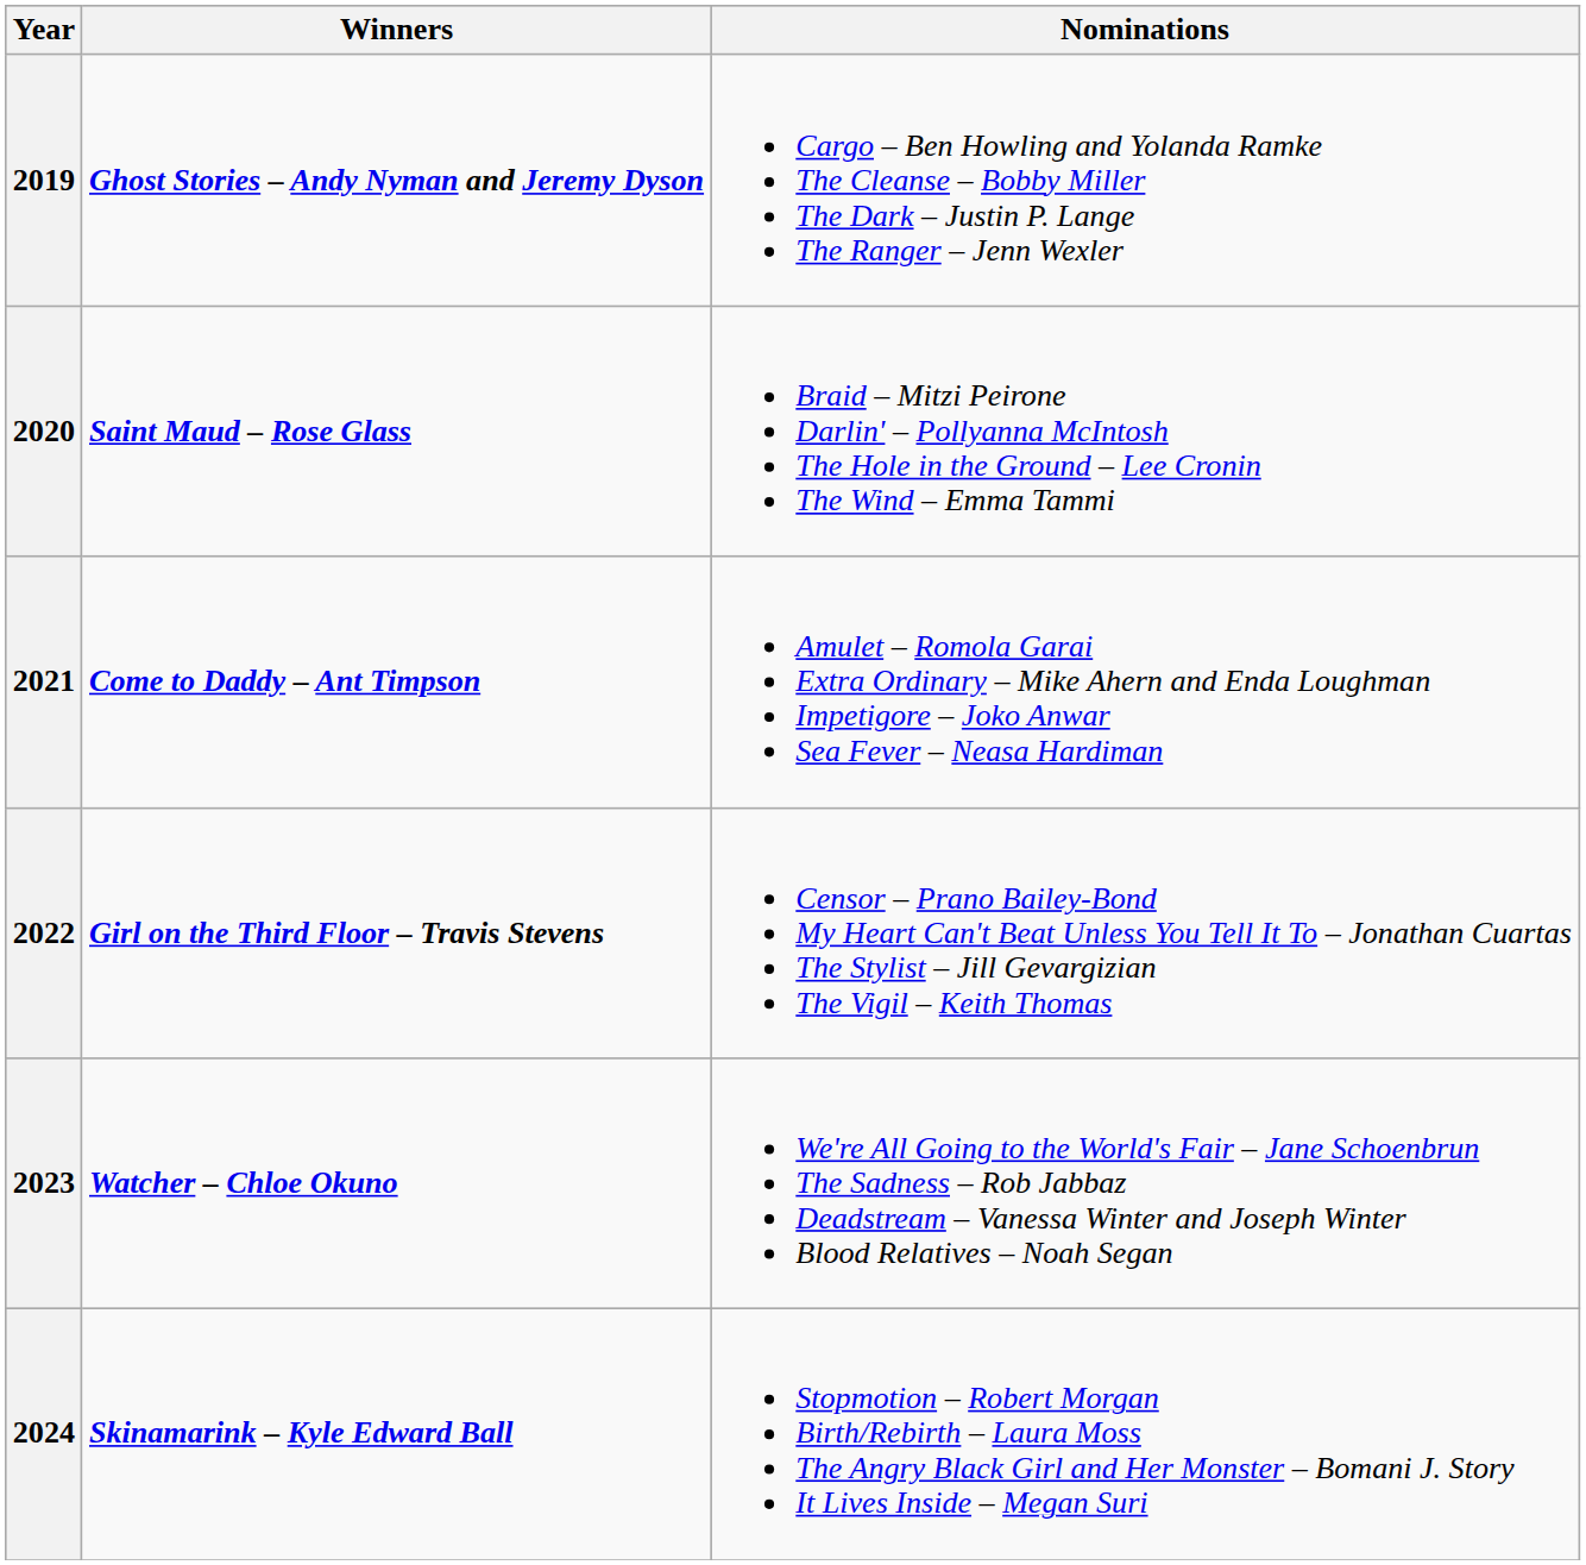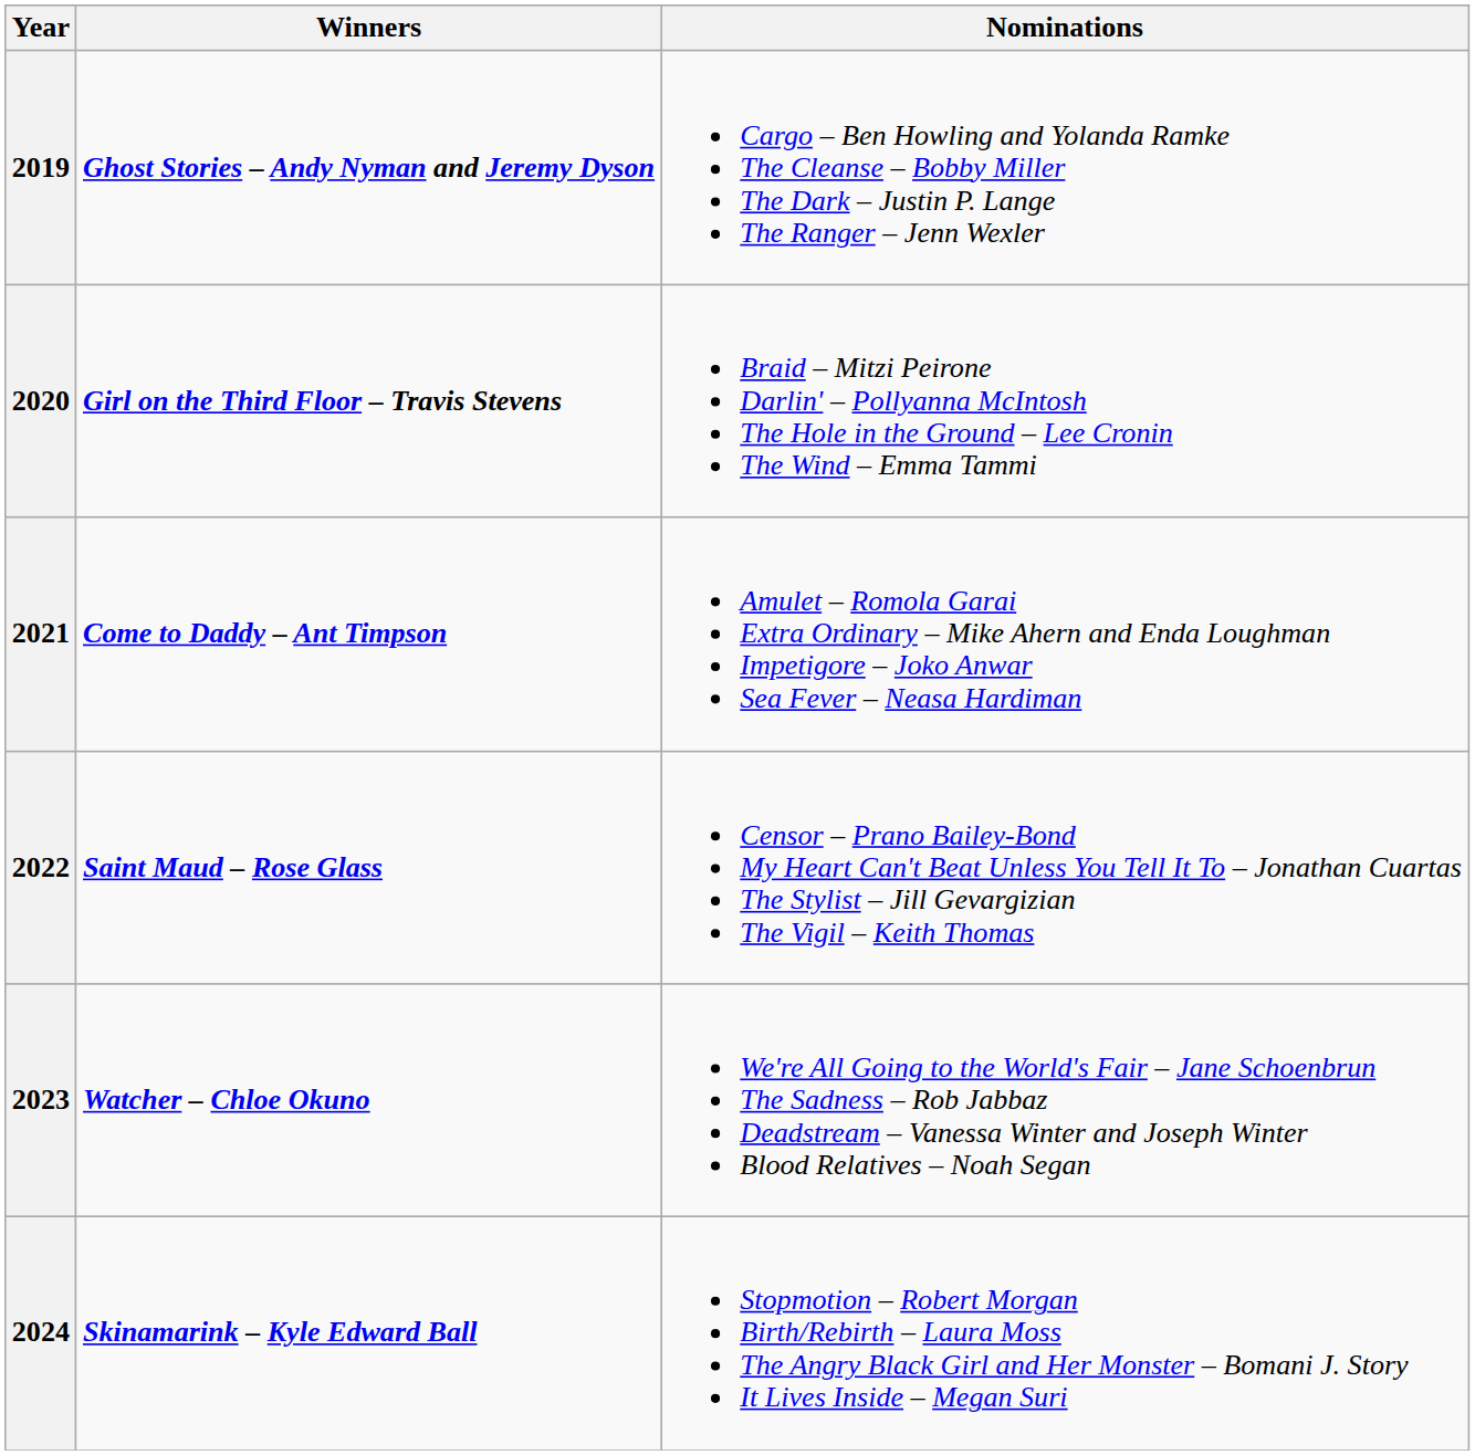2020 | Winners: Saint Maud – Rose Glass -> Girl on the Third Floor – Travis Stevens
2022 | Winners: Girl on the Third Floor – Travis Stevens -> Saint Maud – Rose Glass
